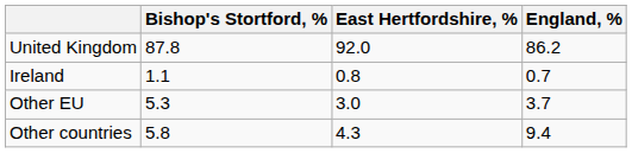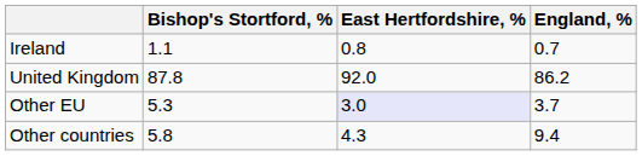rows swapped: United Kingdom <-> Ireland
Other EU | East Hertfordshire, %: no background -> lavender background
